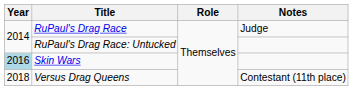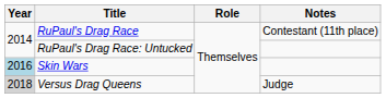RuPaul's Drag Race | Notes: Judge -> Contestant (11th place)
Versus Drag Queens | Year: no background -> lightgrey background
Versus Drag Queens | Notes: Contestant (11th place) -> Judge
